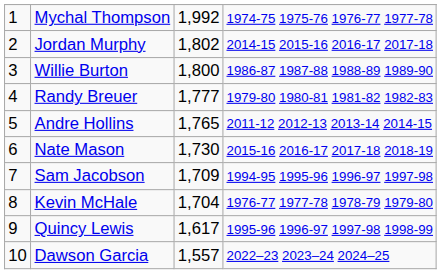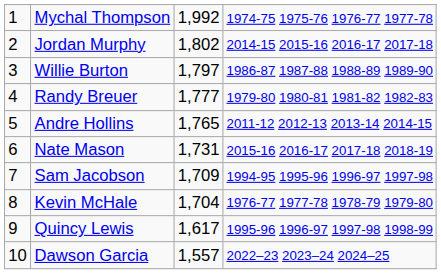Willie Burton | column 3: 1,800 -> 1,797
Nate Mason | column 3: 1,730 -> 1,731
